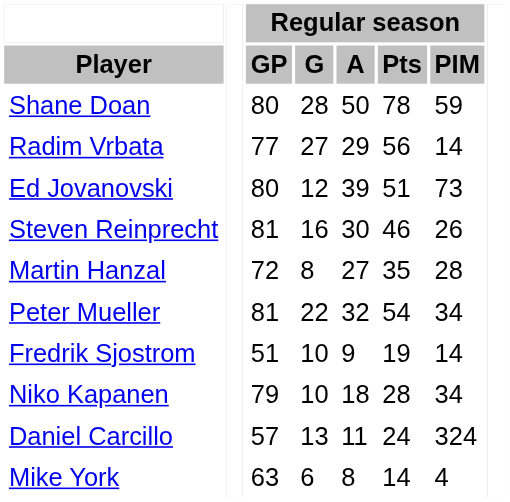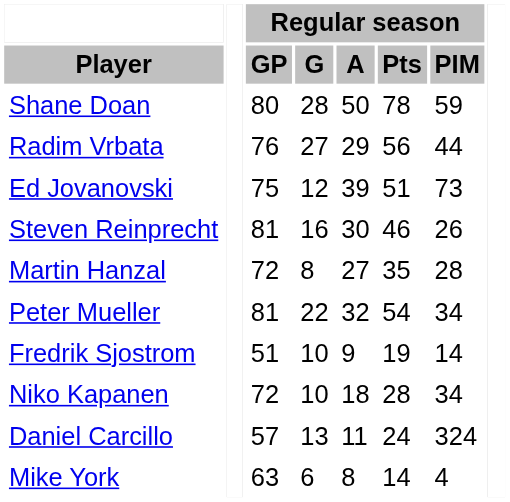Radim Vrbata | Regular season / GP: 77 -> 76
Radim Vrbata | Regular season / PIM: 14 -> 44
Ed Jovanovski | Regular season / GP: 80 -> 75
Niko Kapanen | Regular season / GP: 79 -> 72
